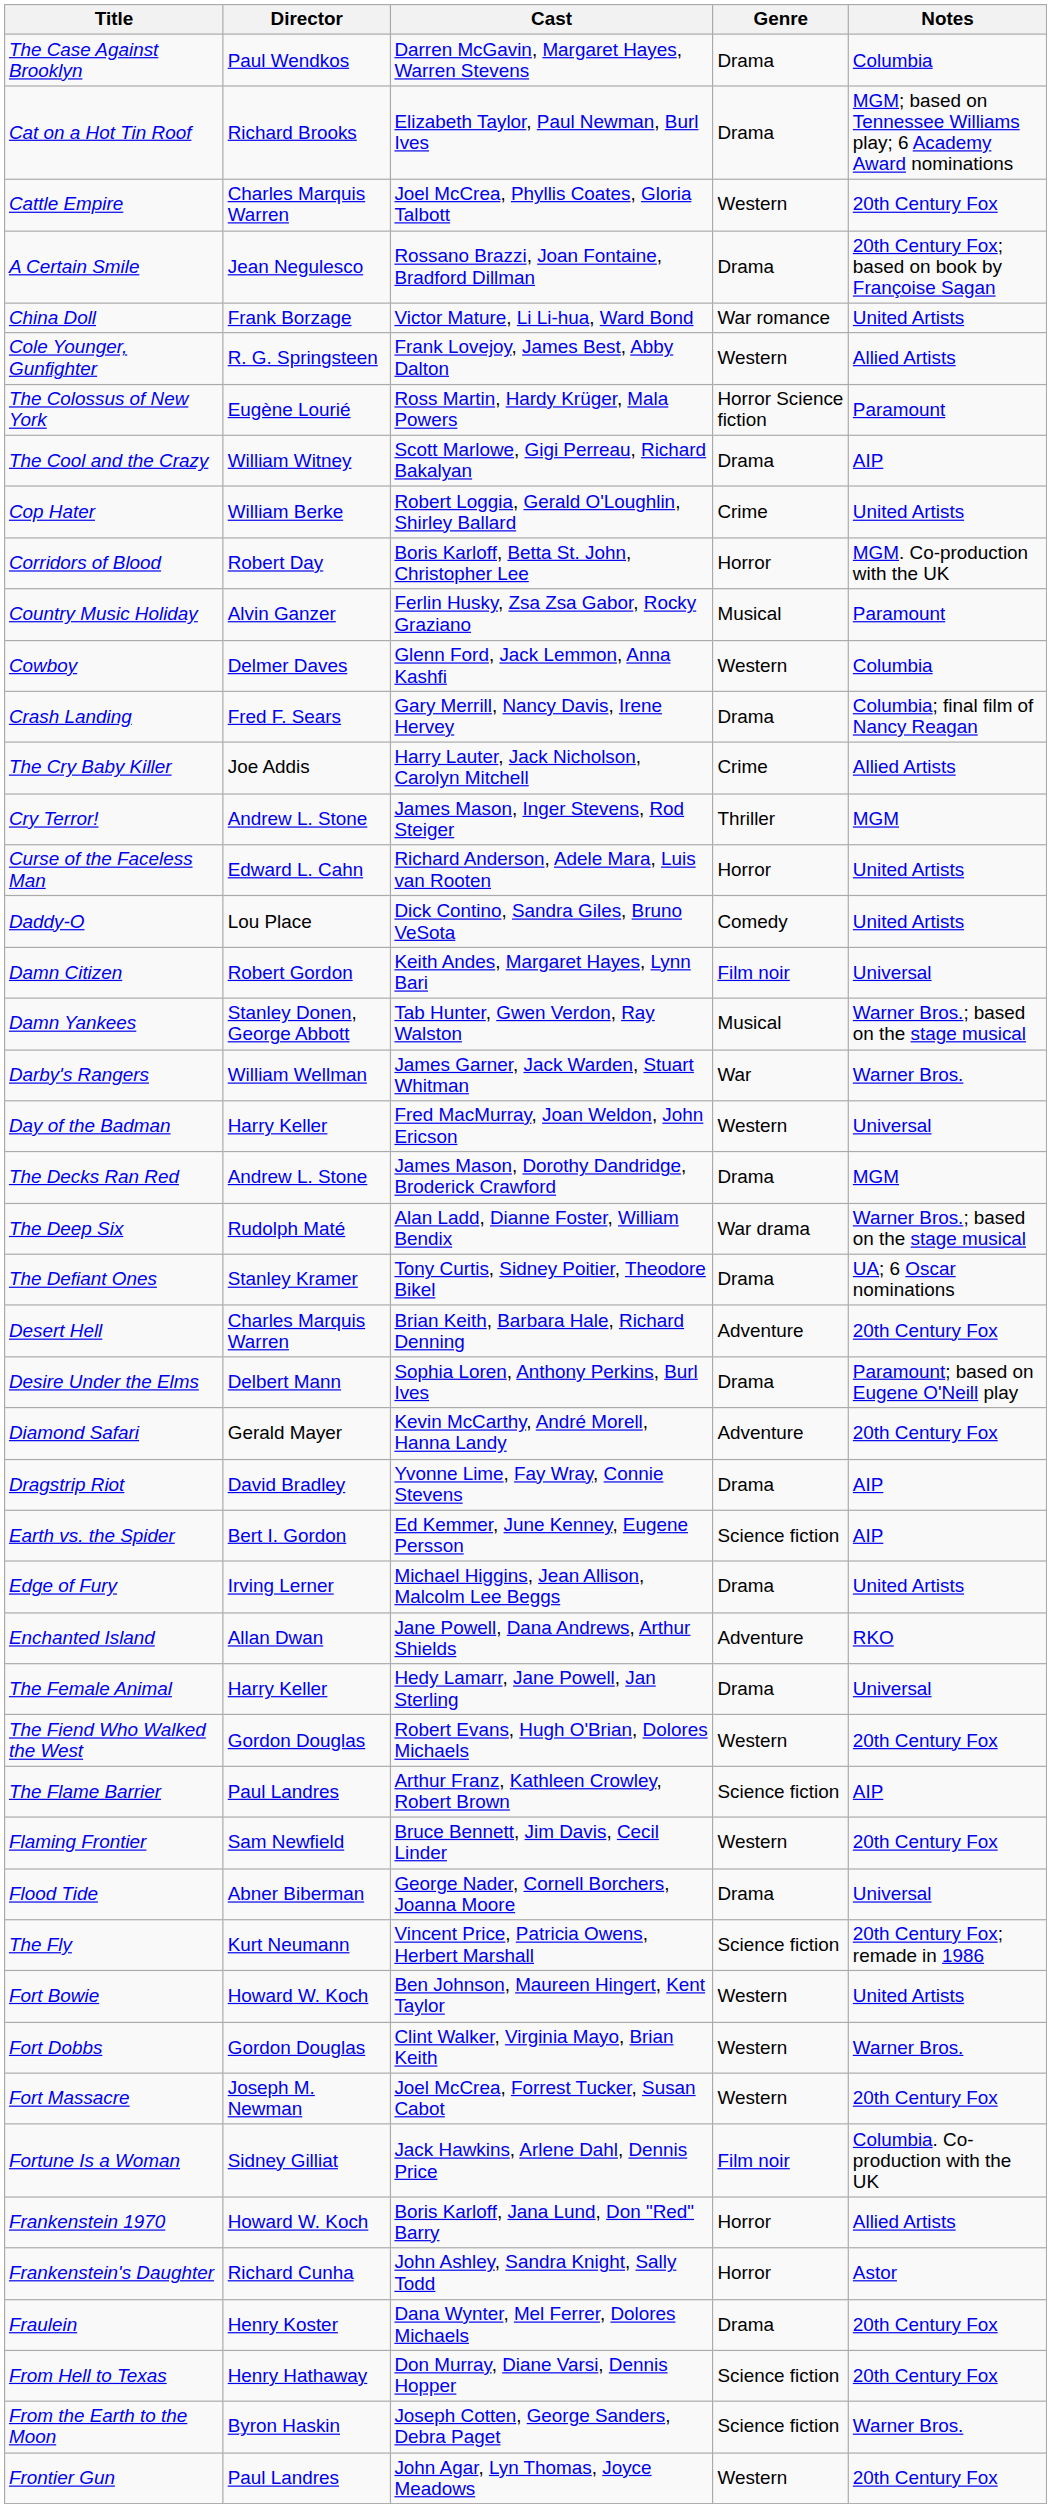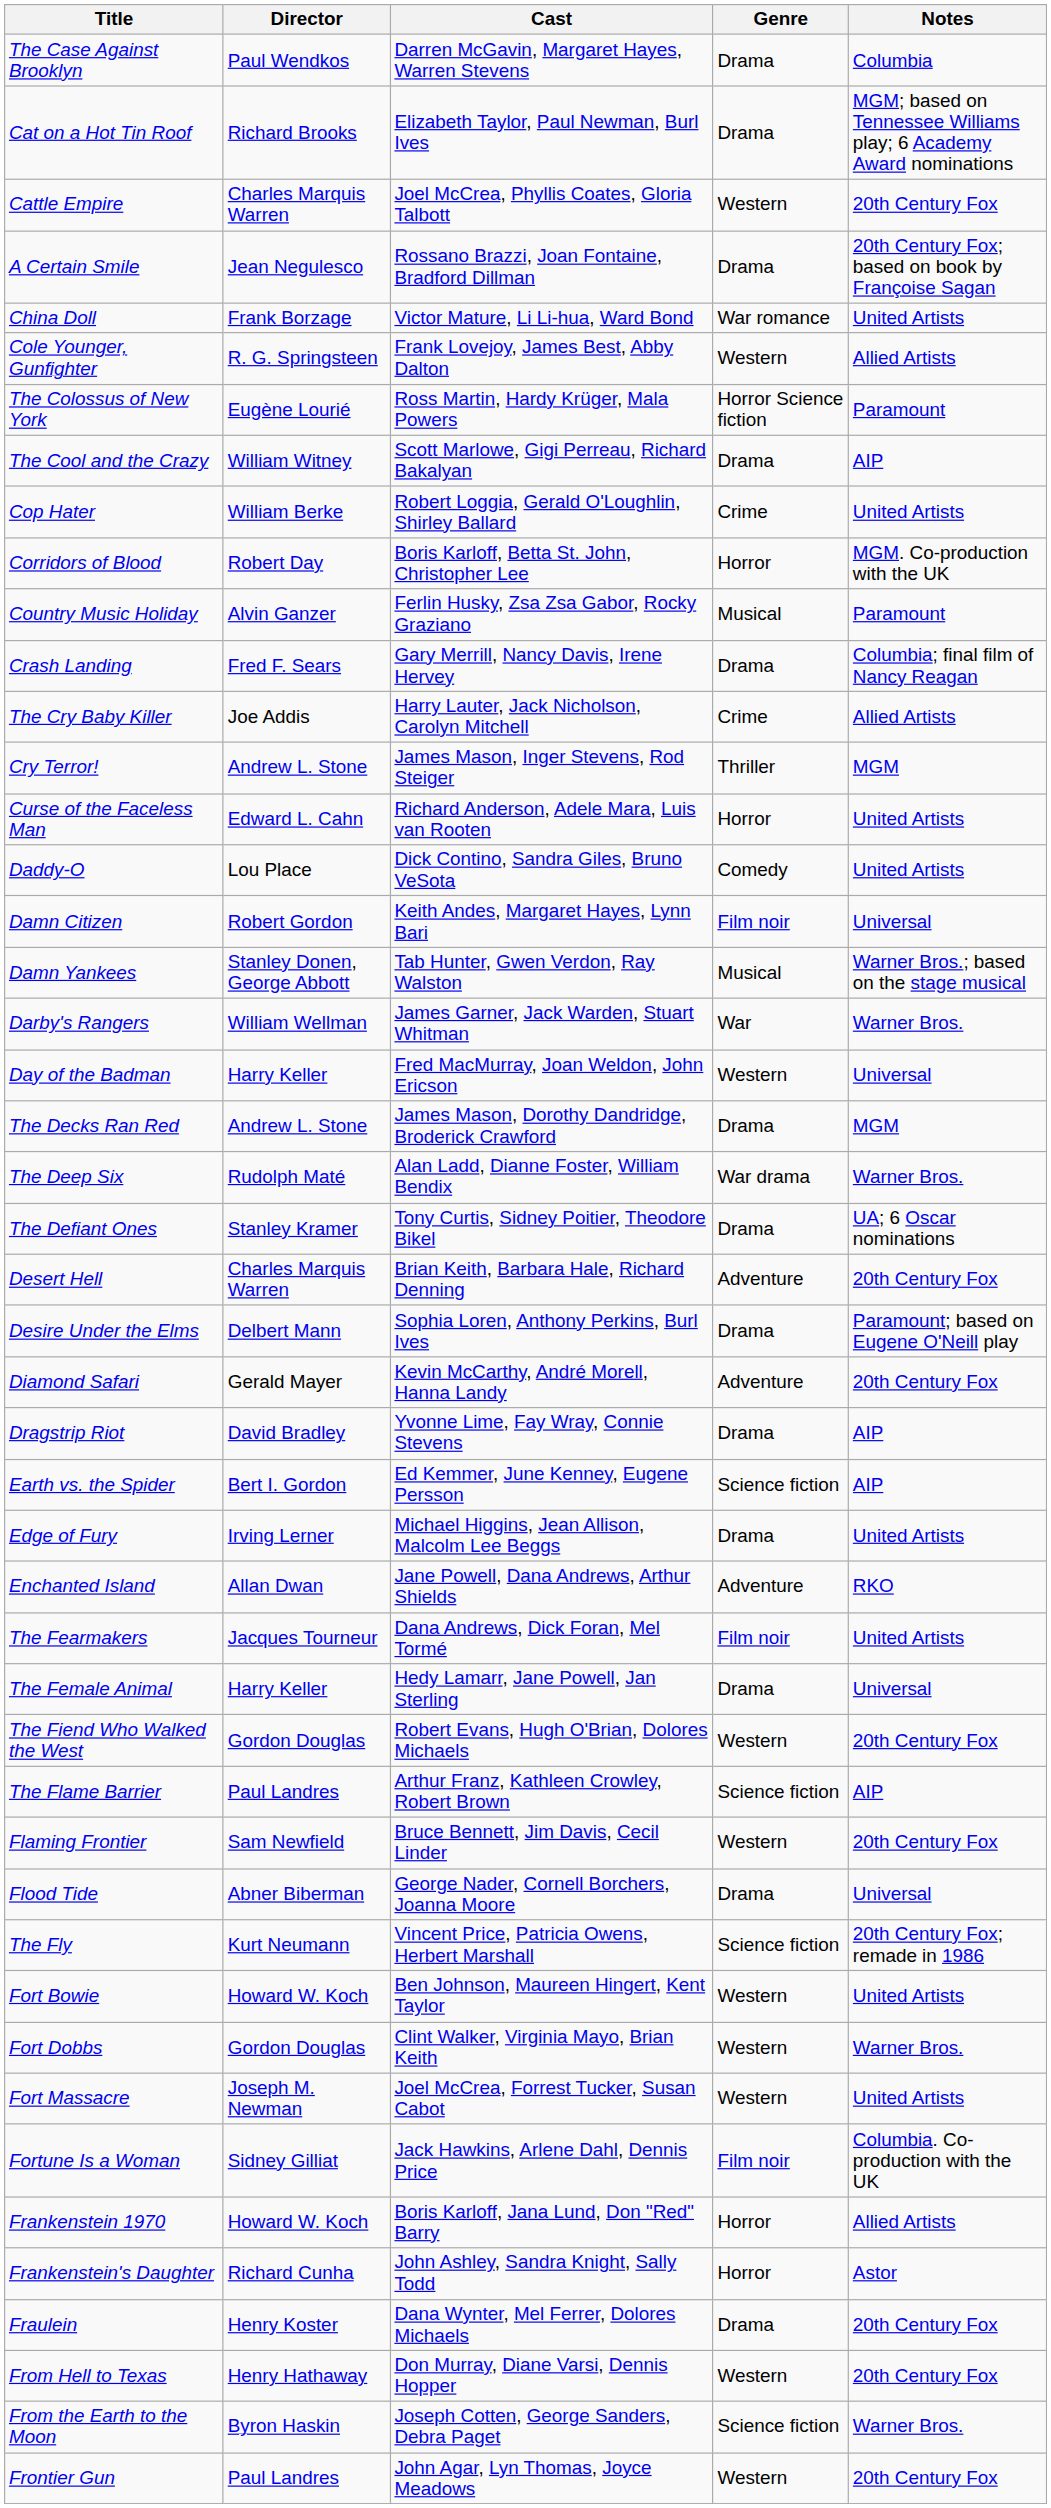- row: Cowboy | Delmer Daves | Glenn Ford, Jack Lemmon, Anna Kashfi | Western | Columbia
The Deep Six | Notes: Warner Bros.; based on the stage musical -> Warner Bros.
+ row: The Fearmakers | Jacques Tourneur | Dana Andrews, Dick Foran, Mel Tormé | Film noir | United Artists
Fort Massacre | Notes: 20th Century Fox -> United Artists
From Hell to Texas | Genre: Science fiction -> Western
